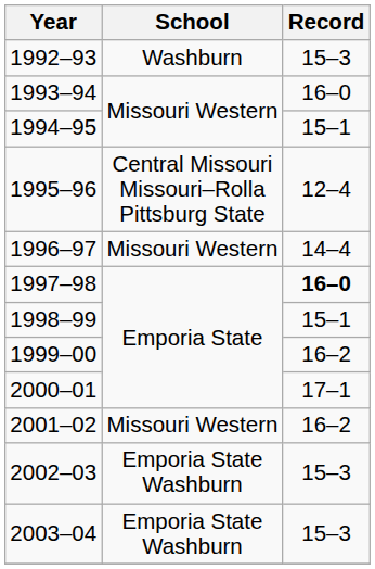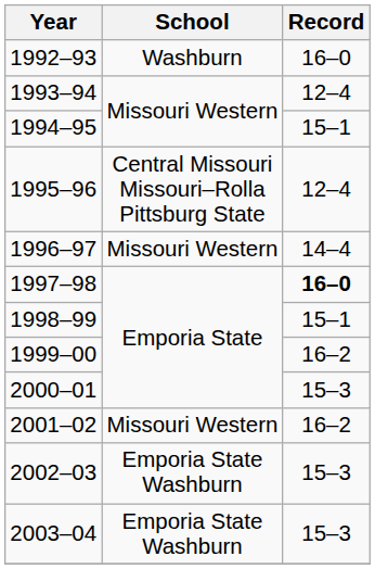1992–93 | Record: 15–3 -> 16–0
1993–94 | Record: 16–0 -> 12–4
2000–01 | Record: 17–1 -> 15–3
